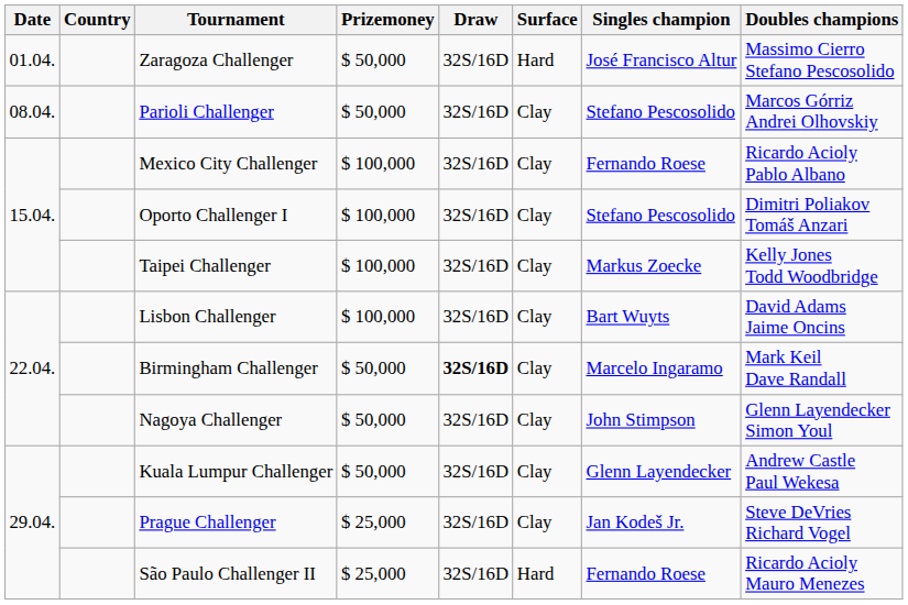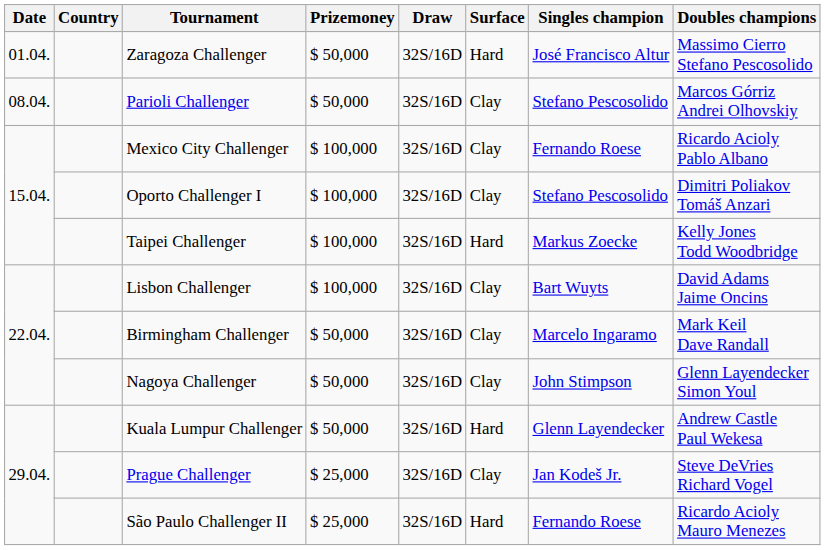Taipei Challenger | Surface: Clay -> Hard
Birmingham Challenger | Draw: bold -> normal
Kuala Lumpur Challenger | Surface: Clay -> Hard
